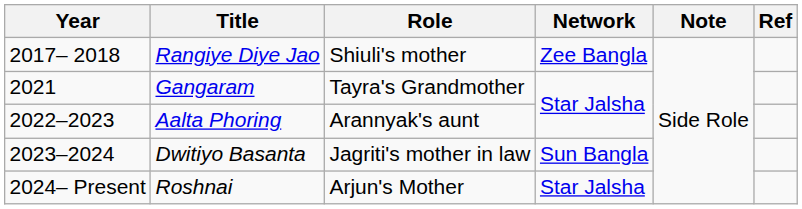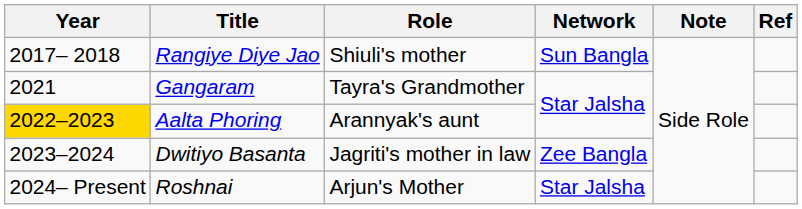Rangiye Diye Jao | Network: Zee Bangla -> Sun Bangla
Aalta Phoring | Year: no background -> gold background
Dwitiyo Basanta | Network: Sun Bangla -> Zee Bangla
